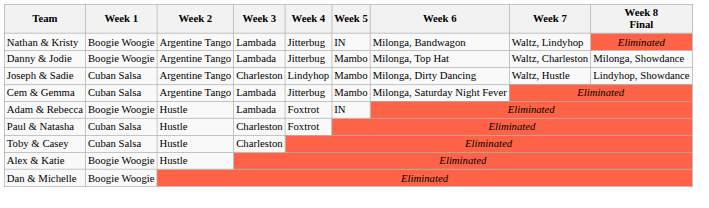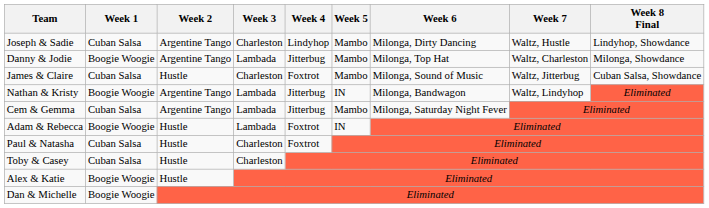rows swapped: Joseph & Sadie <-> Nathan & Kristy
+ row: James & Claire | Cuban Salsa | Hustle | Charleston | Foxtrot | Mambo | Milonga, Sound of Music | Waltz, Jitterbug | Cuban Salsa, Showdance
